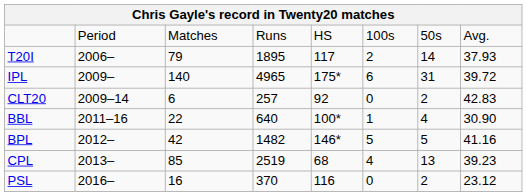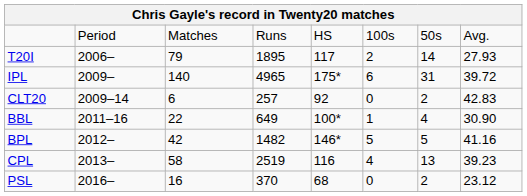T20I | column 8: 37.93 -> 27.93
BBL | column 4: 640 -> 649
CPL | column 3: 85 -> 58
CPL | column 5: 68 -> 116
PSL | column 5: 116 -> 68
